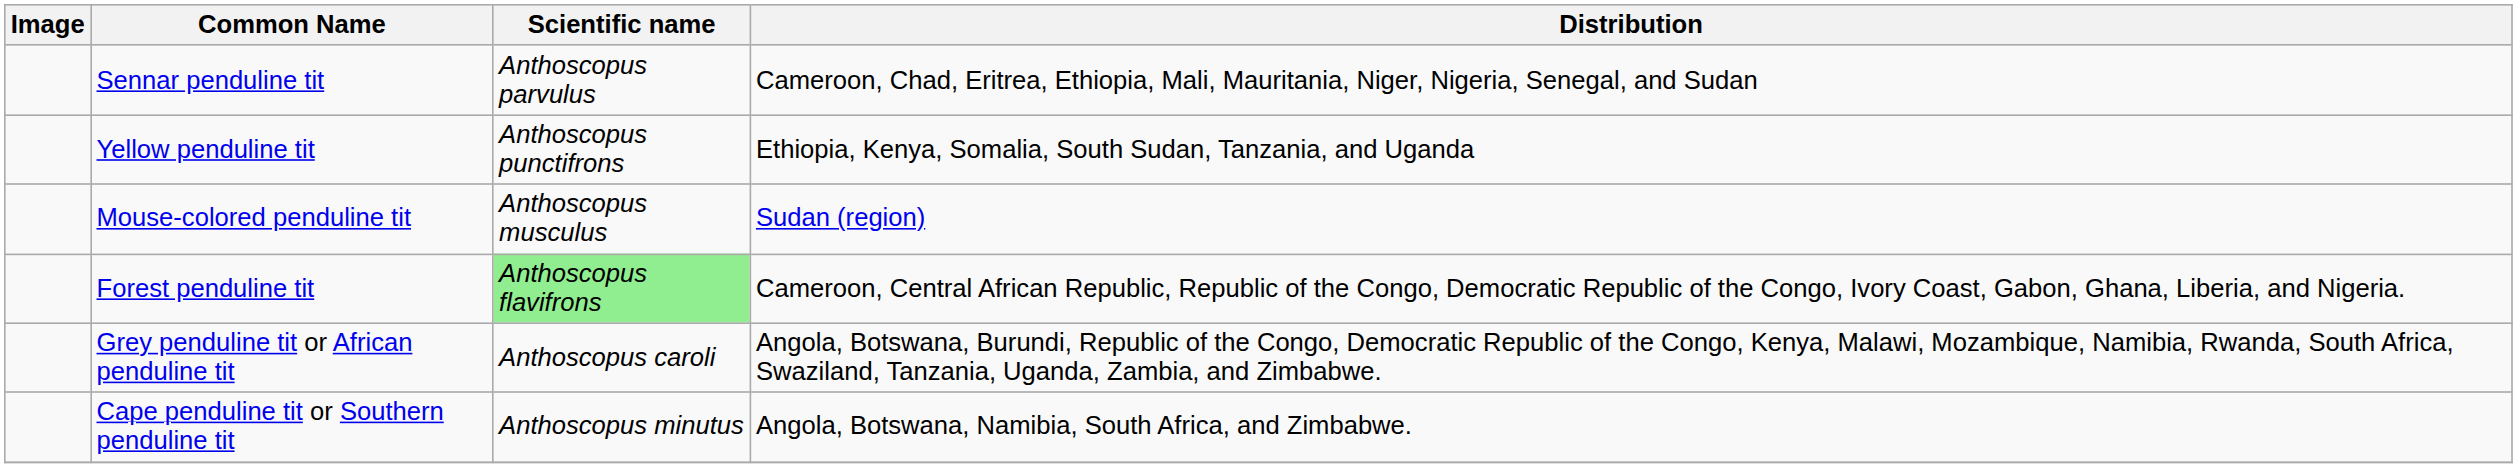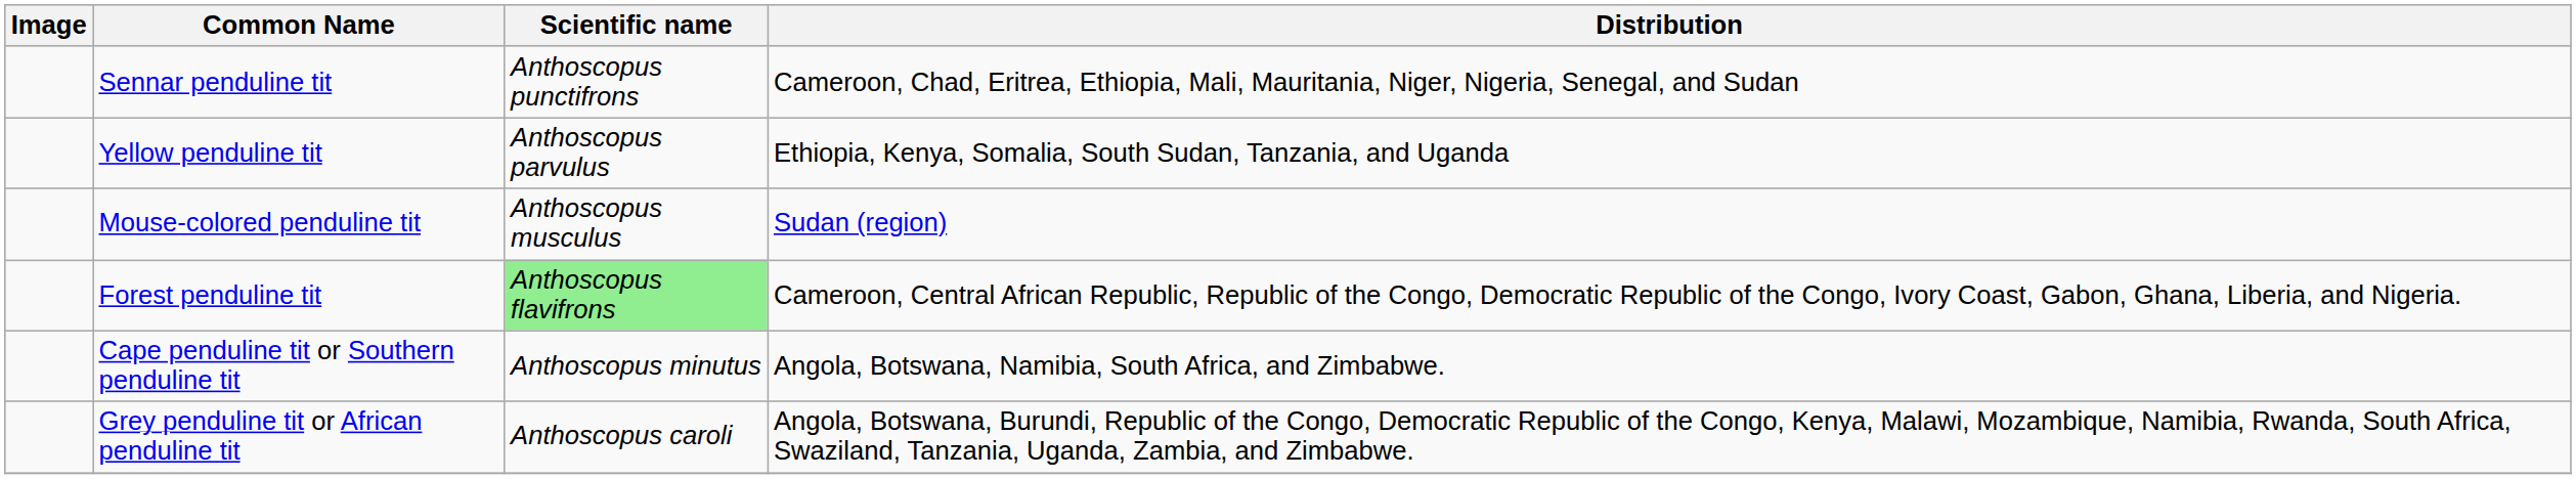Sennar penduline tit | Scientific name: Anthoscopus parvulus -> Anthoscopus punctifrons
Yellow penduline tit | Scientific name: Anthoscopus punctifrons -> Anthoscopus parvulus
rows swapped: Grey penduline tit or African penduline tit <-> Cape penduline tit or Southern penduline tit
